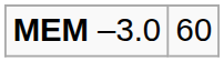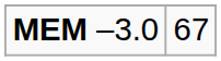MEM –3.0 | column 2: 60 -> 67
